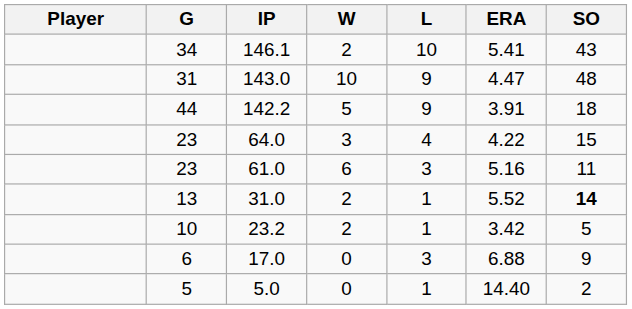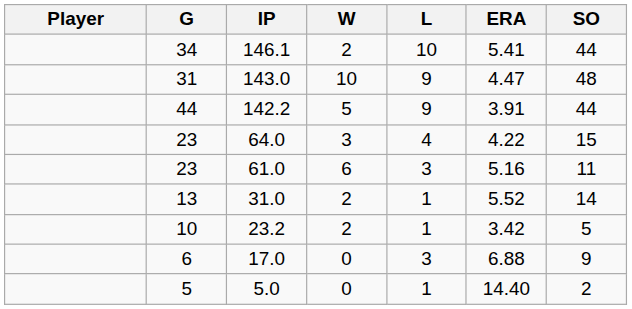146.1 | SO: 43 -> 44
142.2 | SO: 18 -> 44
31.0 | SO: bold -> normal
